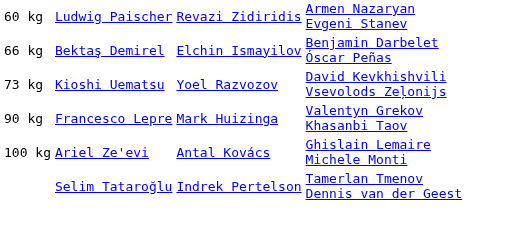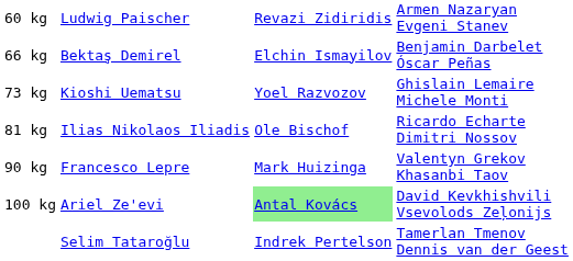73 kg | column 4: David Kevkhishvili Vsevolods Zeļonijs -> Ghislain Lemaire Michele Monti
+ row: 81 kg | Ilias Nikolaos Iliadis | Ole Bischof | Ricardo Echarte Dimitri Nossov
100 kg | column 3: no background -> lightgreen background
100 kg | column 4: Ghislain Lemaire Michele Monti -> David Kevkhishvili Vsevolods Zeļonijs
